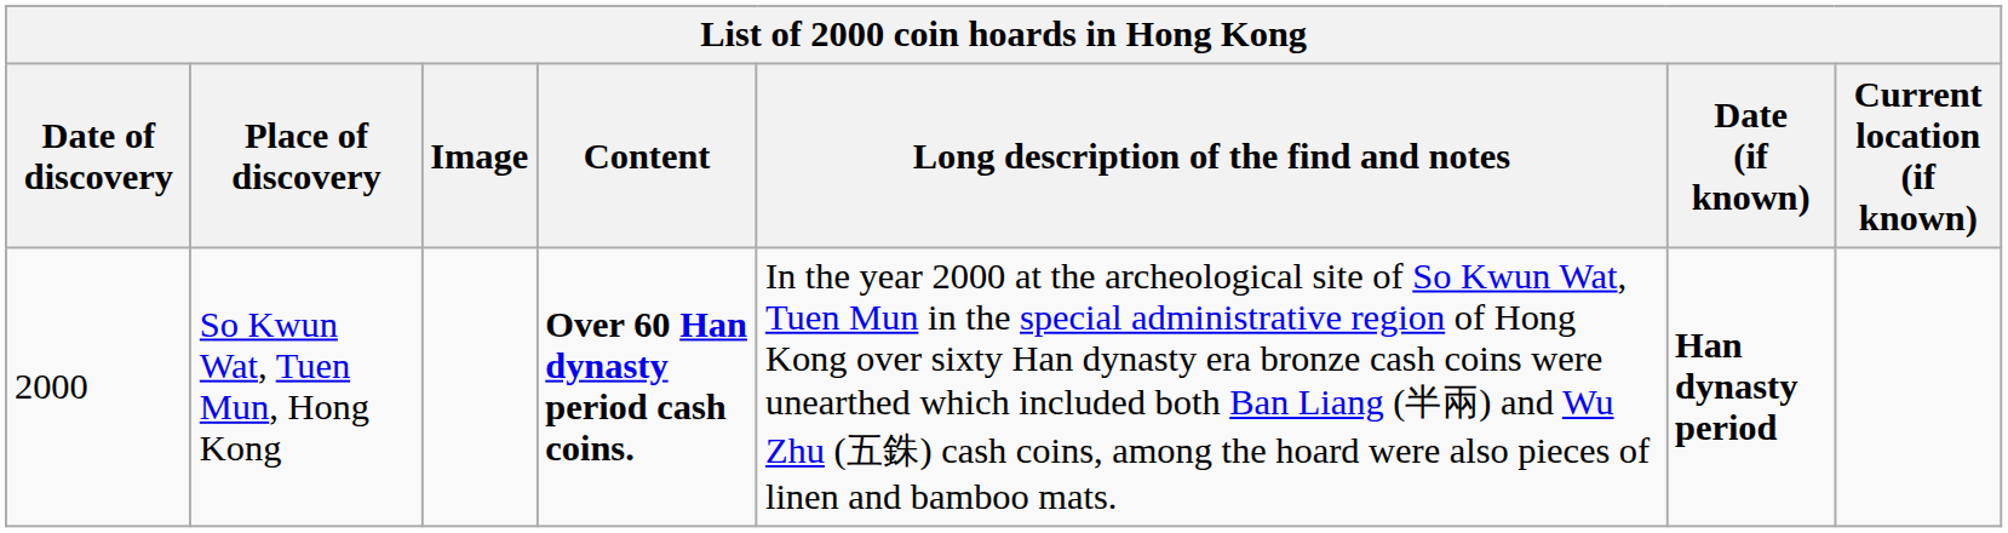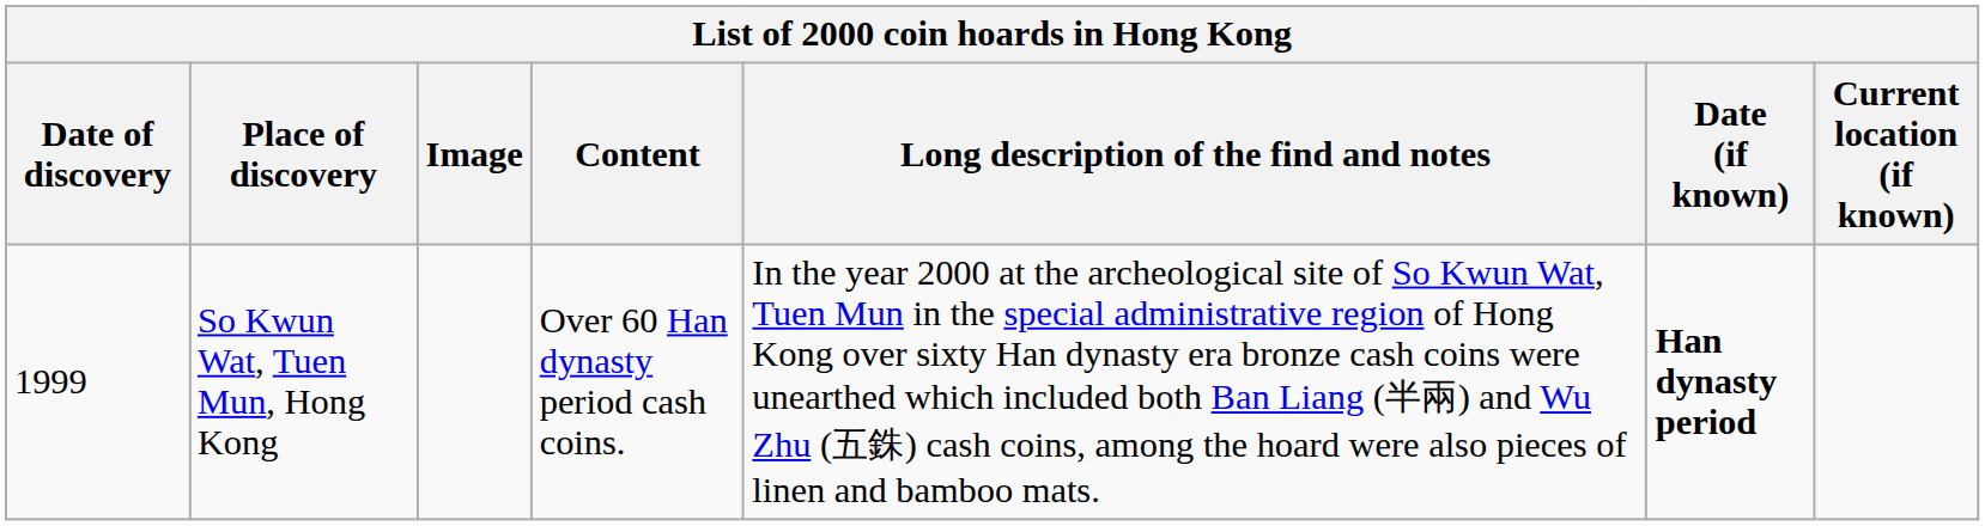So Kwun Wat, Tuen Mun, Hong Kong | Date of discovery: 2000 -> 1999
So Kwun Wat, Tuen Mun, Hong Kong | Content: bold -> normal
